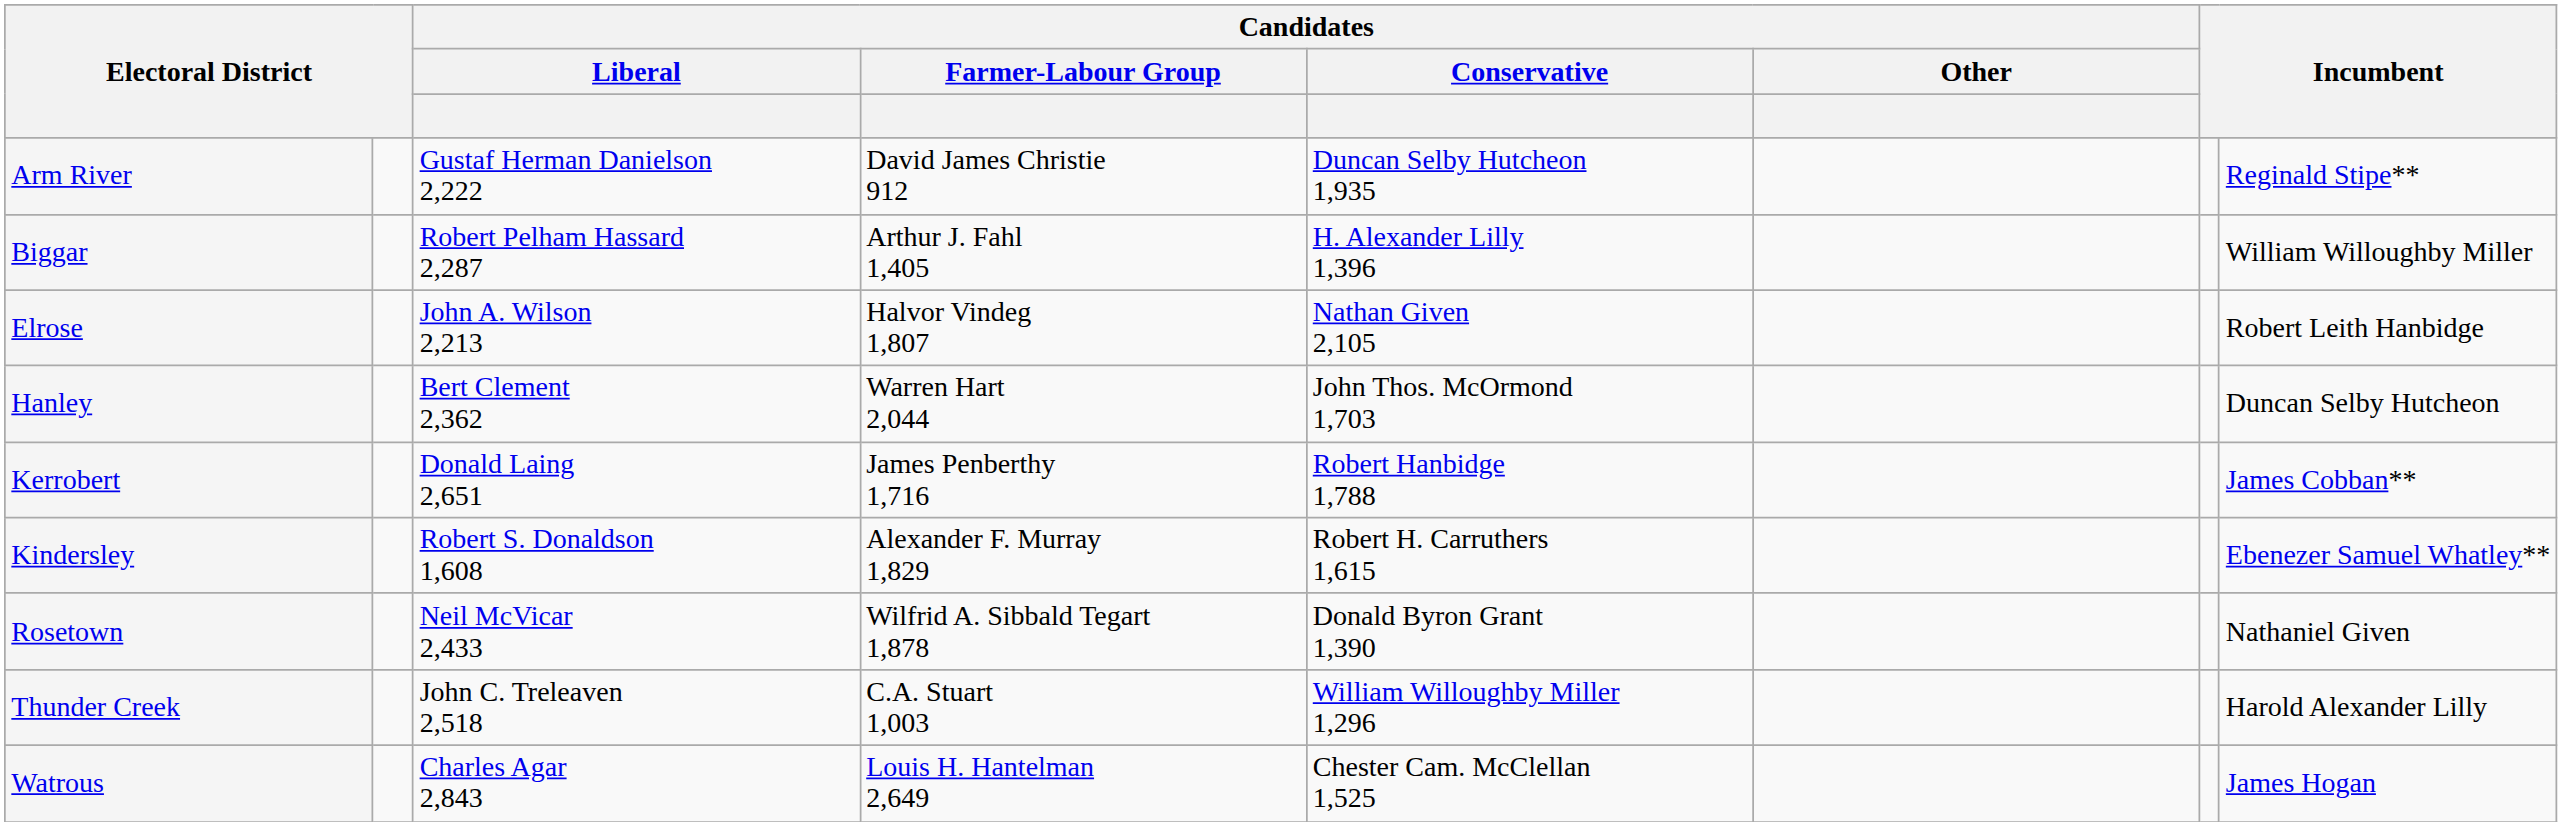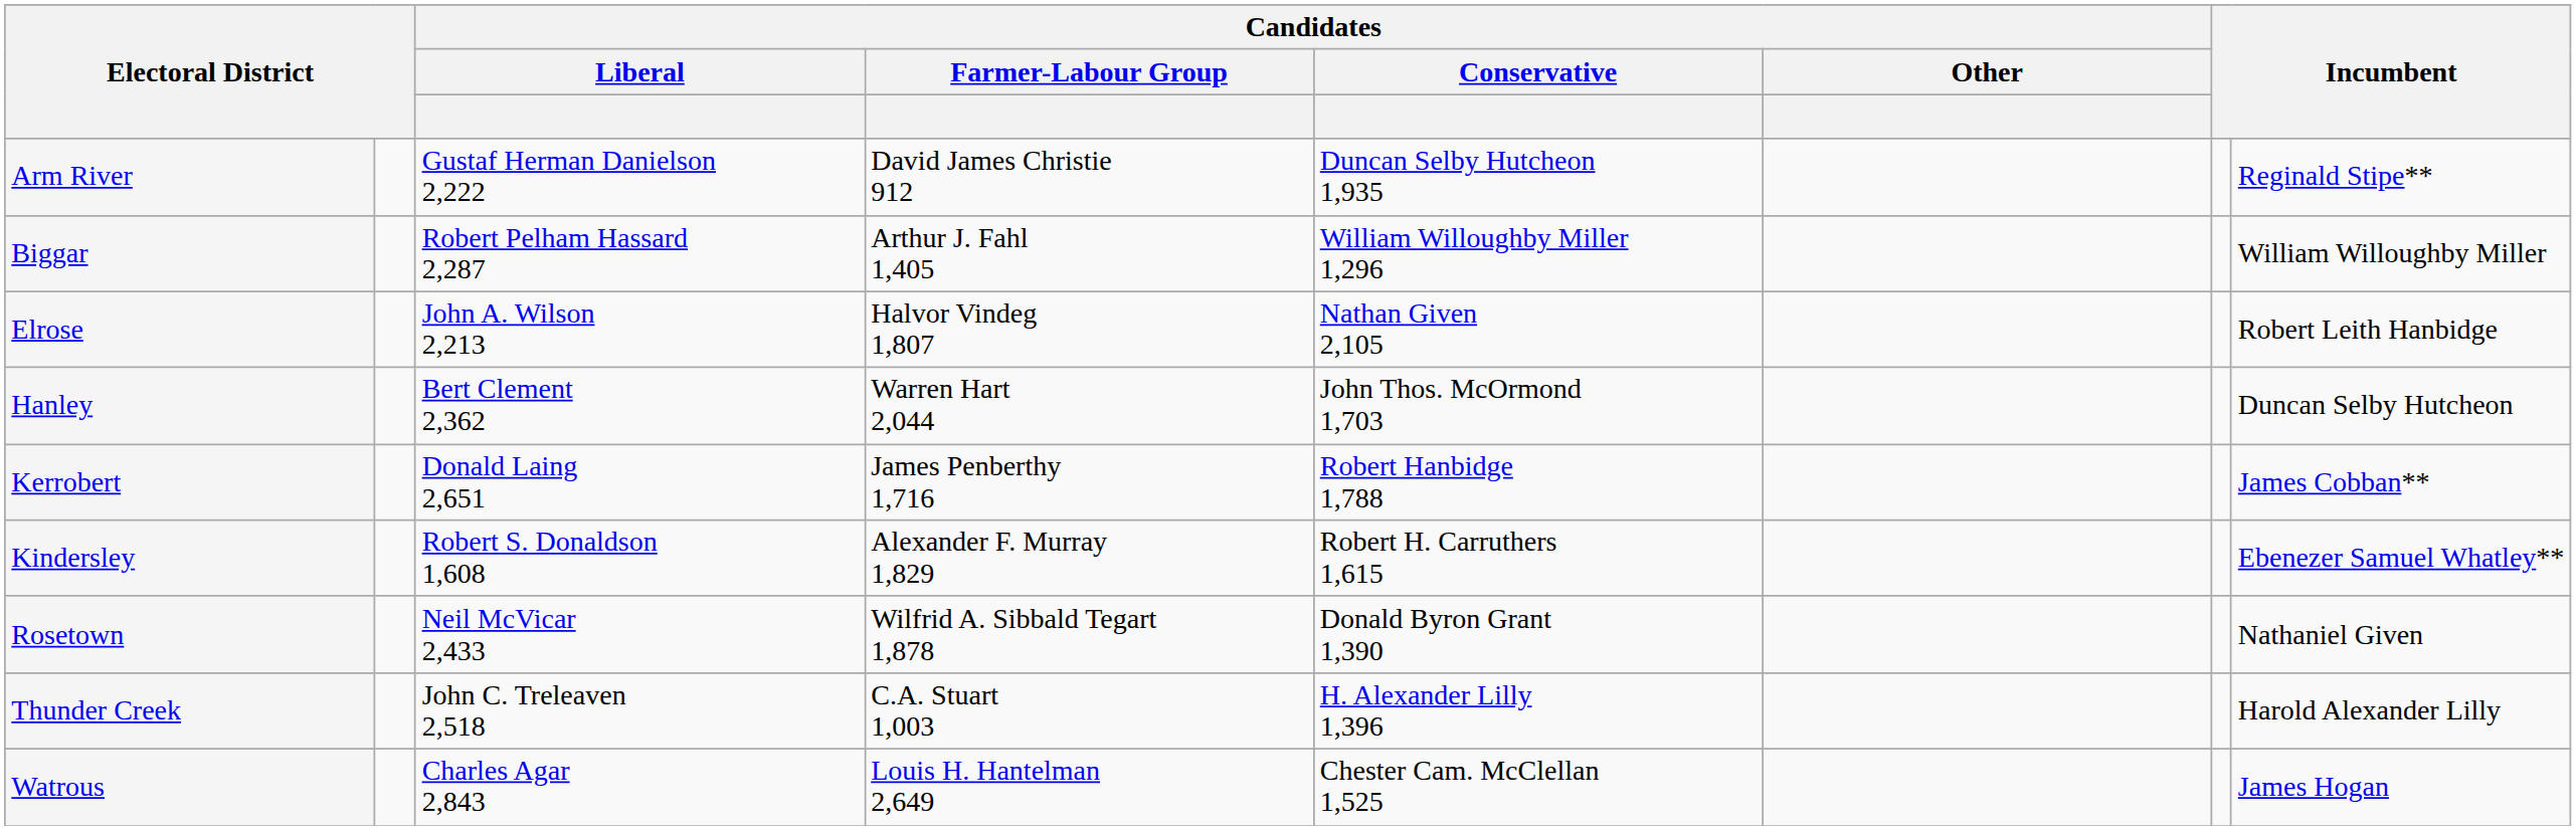Biggar | Candidates / Conservative: H. Alexander Lilly 1,396 -> William Willoughby Miller 1,296
Thunder Creek | Candidates / Conservative: William Willoughby Miller 1,296 -> H. Alexander Lilly 1,396
